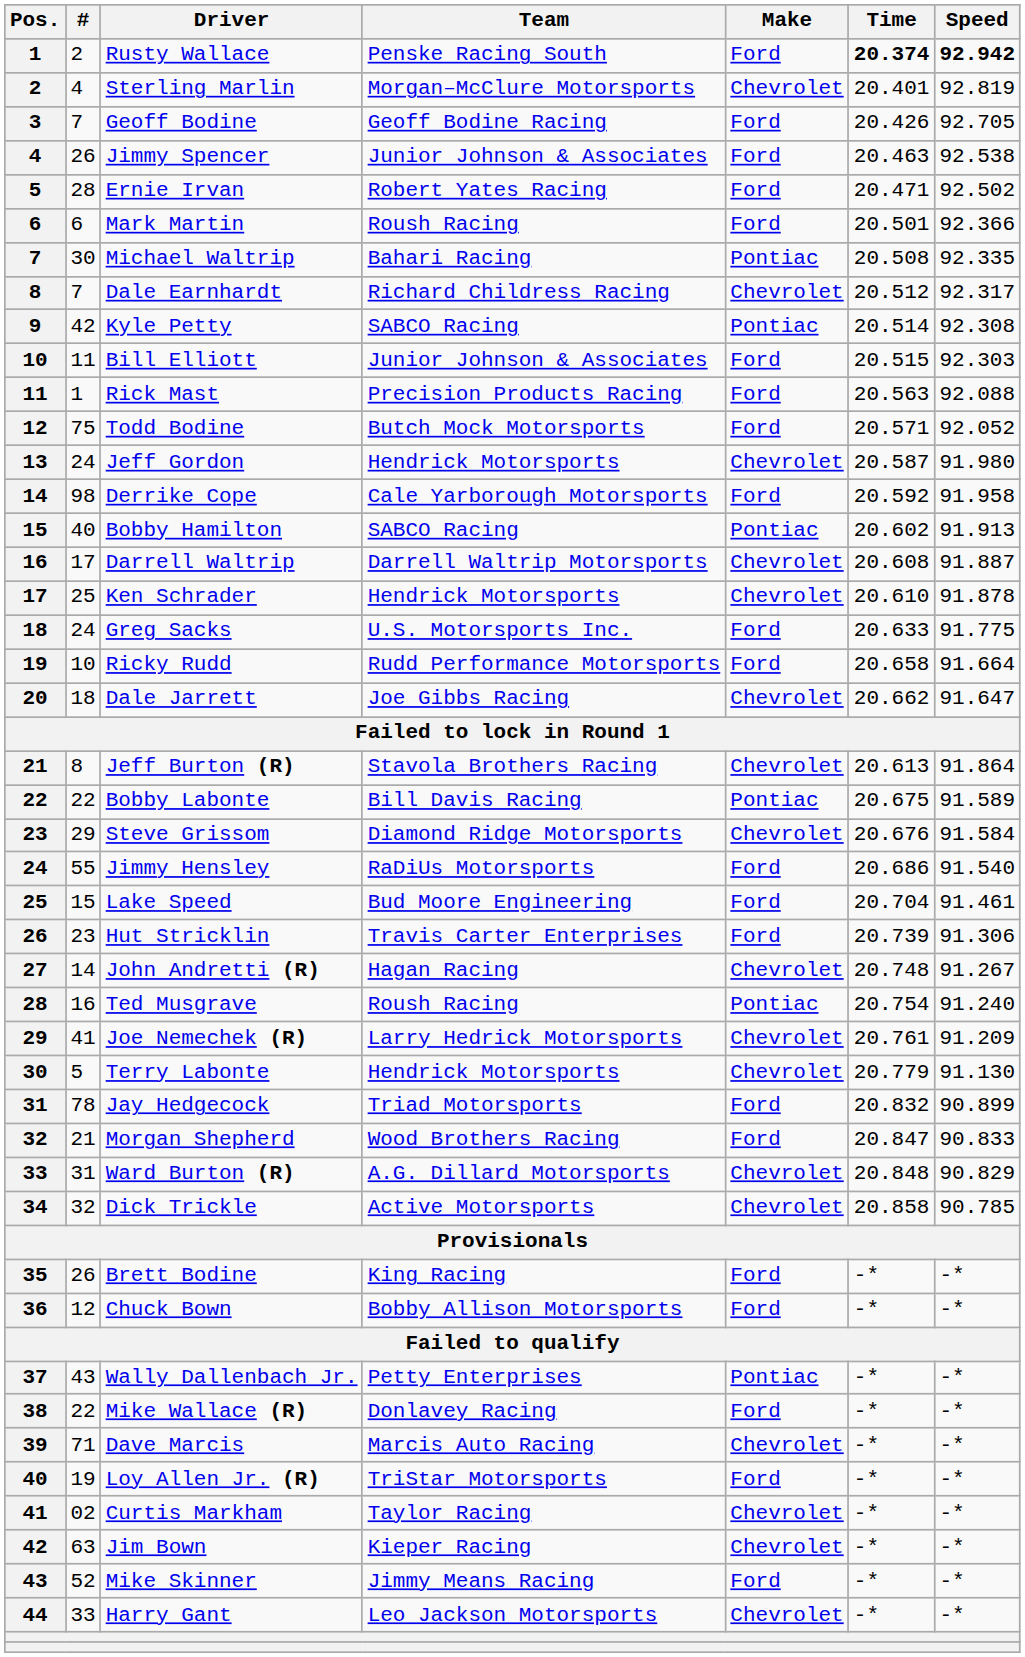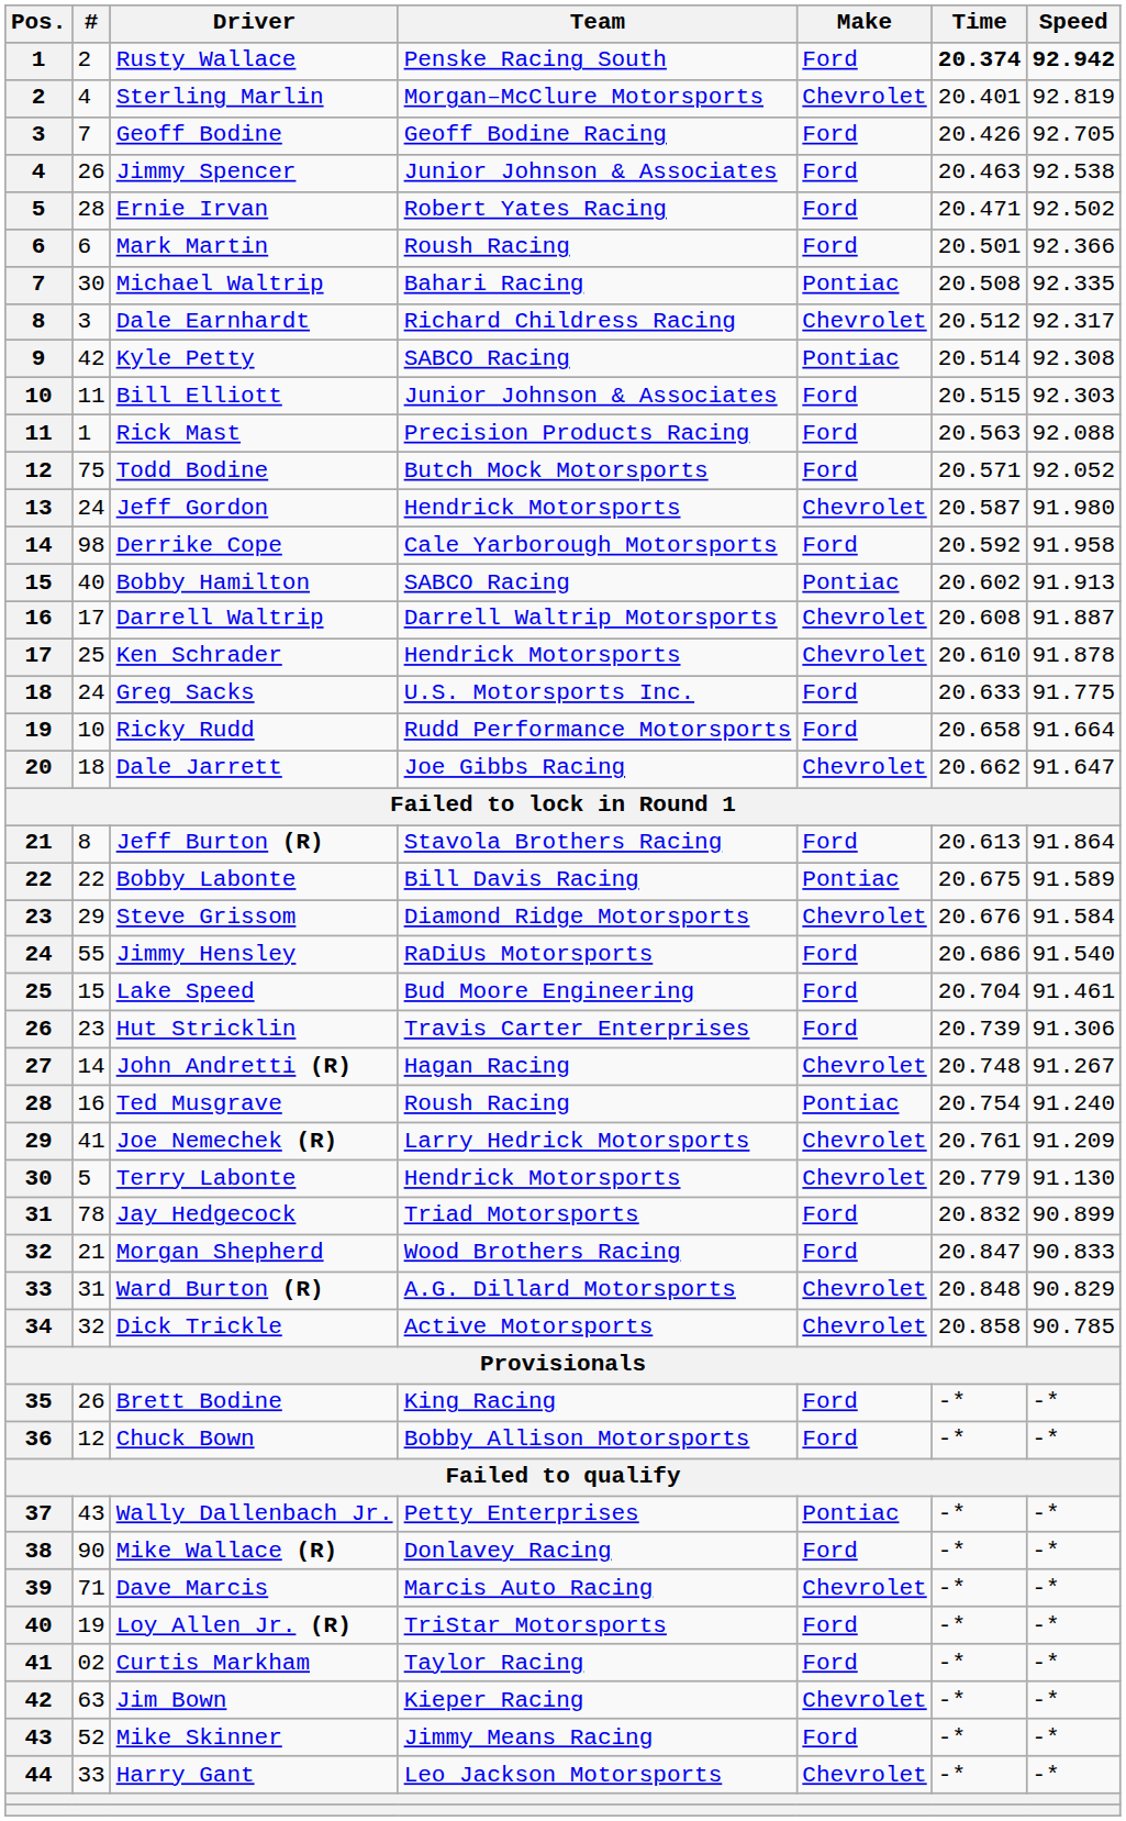Dale Earnhardt | #: 7 -> 3
Jeff Burton (R) | Make: Chevrolet -> Ford
Mike Wallace (R) | #: 22 -> 90
Curtis Markham | Make: Chevrolet -> Ford
